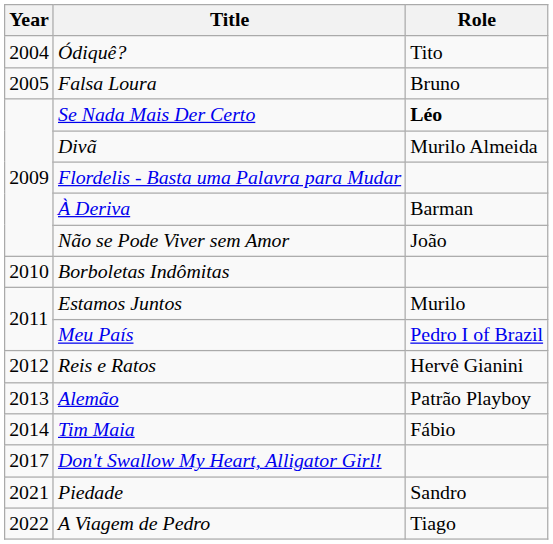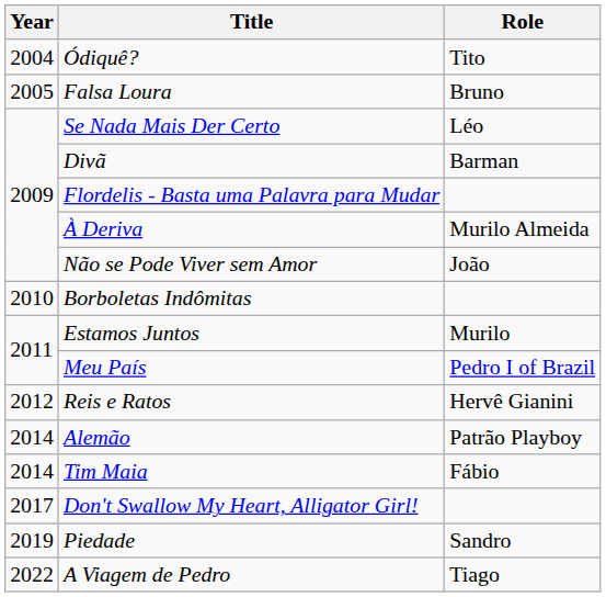Se Nada Mais Der Certo | Role: bold -> normal
Divã | Role: Murilo Almeida -> Barman
À Deriva | Role: Barman -> Murilo Almeida
Alemão | Year: 2013 -> 2014
Piedade | Year: 2021 -> 2019
